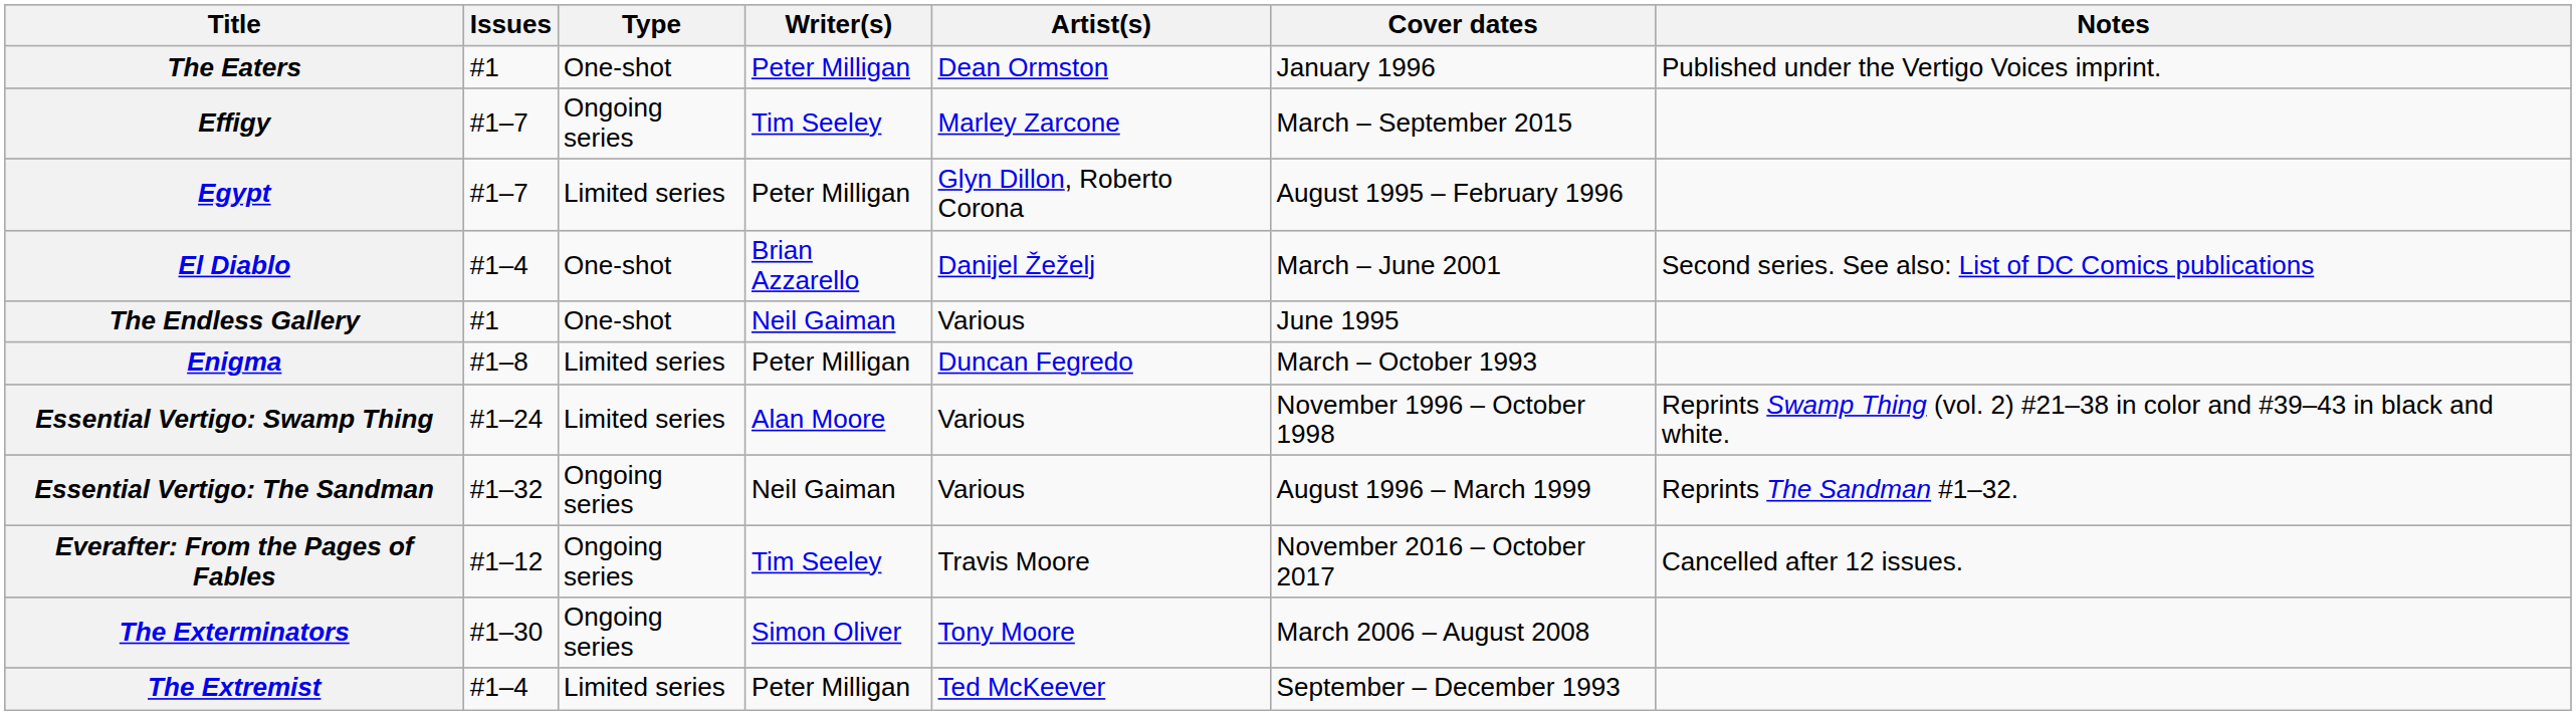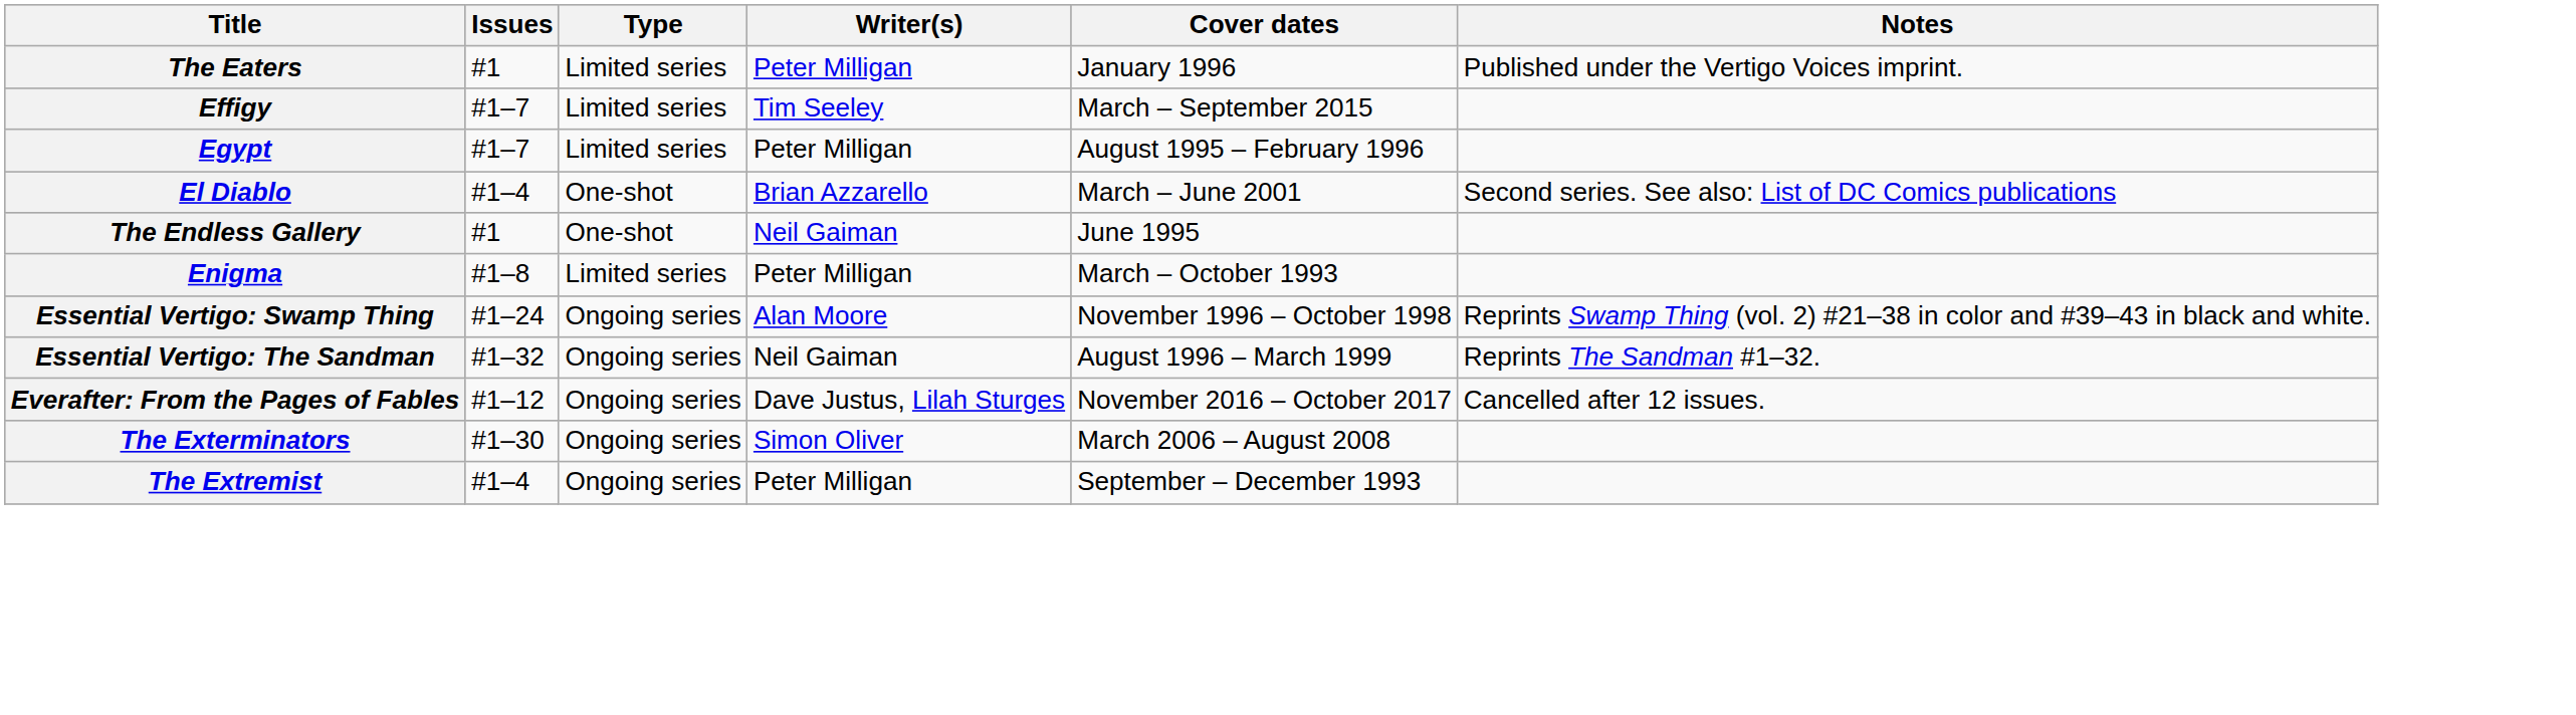- column: Artist(s) | Dean Ormston | Marley Zarcone | Glyn Dillon, Roberto Corona | Danijel Žeželj | Various | Duncan Fegredo | Various | Various | Travis Moore | Tony Moore | Ted McKeever
The Eaters | Type: One-shot -> Limited series
Effigy | Type: Ongoing series -> Limited series
Essential Vertigo: Swamp Thing | Type: Limited series -> Ongoing series
Everafter: From the Pages of Fables | Writer(s): Tim Seeley -> Dave Justus, Lilah Sturges
The Extremist | Type: Limited series -> Ongoing series
